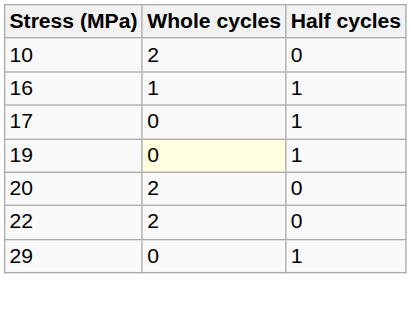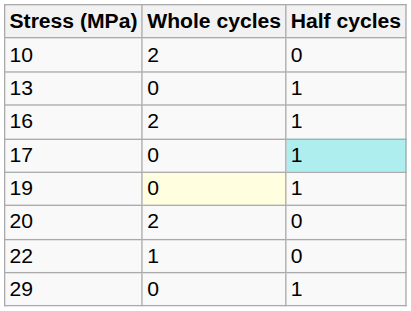+ row: 13 | 0 | 1
16 | Whole cycles: 1 -> 2
17 | Half cycles: no background -> paleturquoise background
22 | Whole cycles: 2 -> 1
